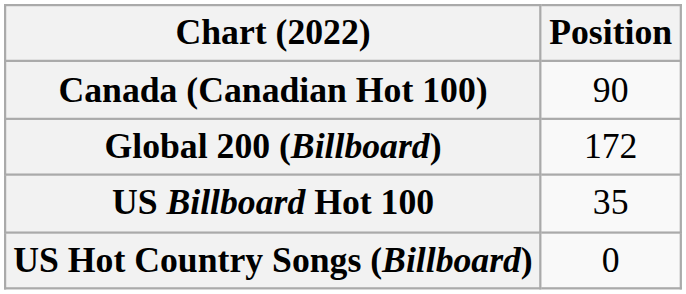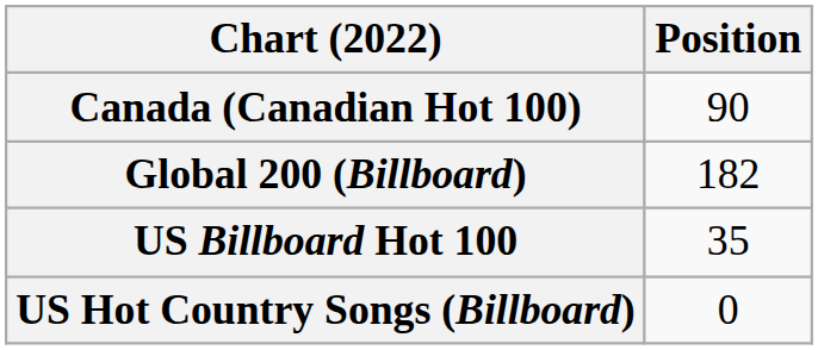Global 200 (Billboard) | Position: 172 -> 182
